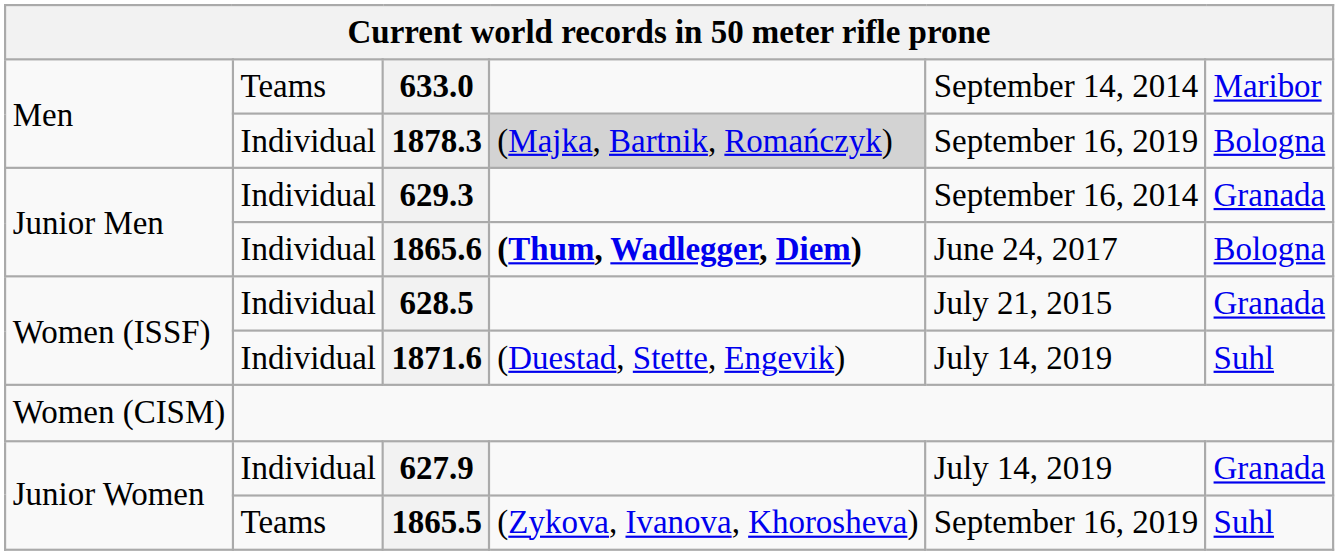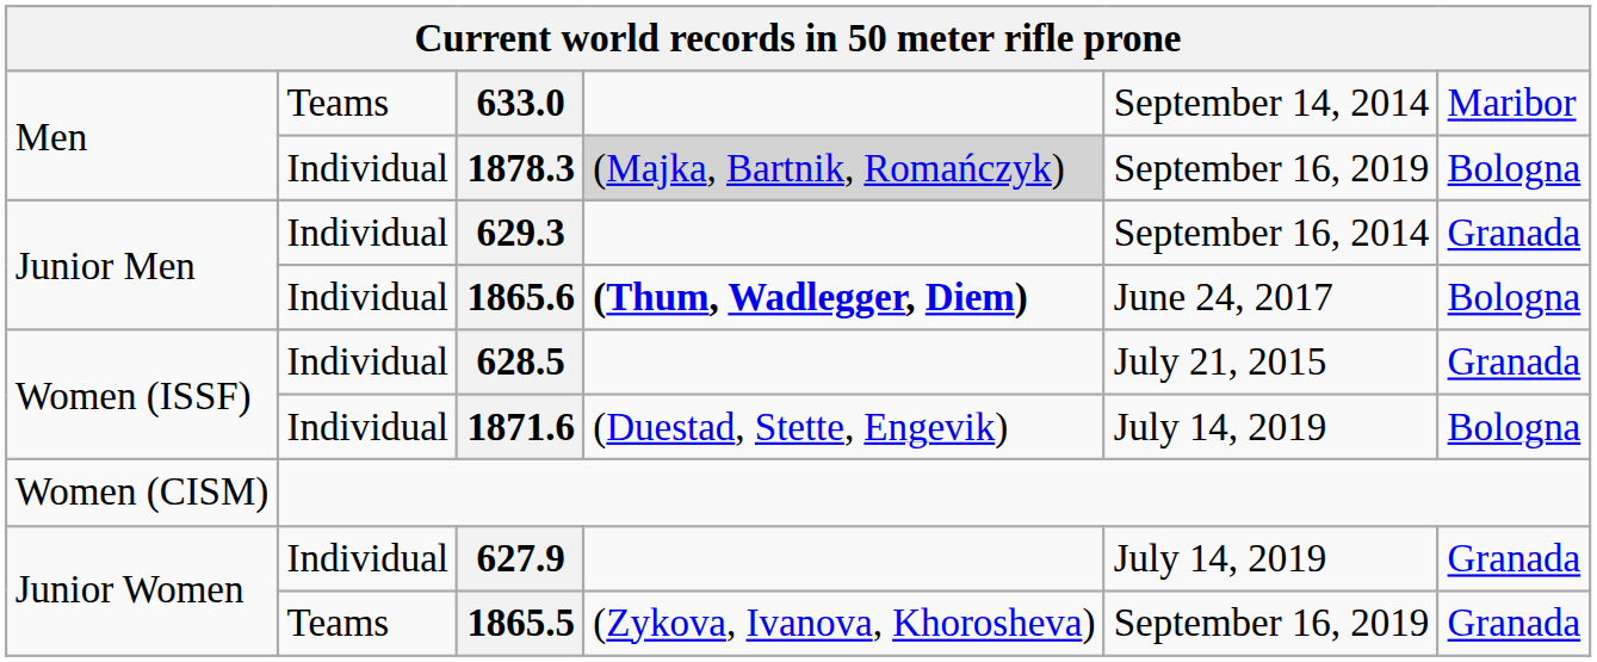1871.6 | column 6: Suhl -> Bologna
1865.5 | column 6: Suhl -> Granada
